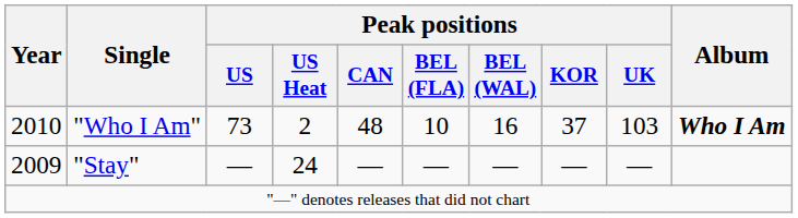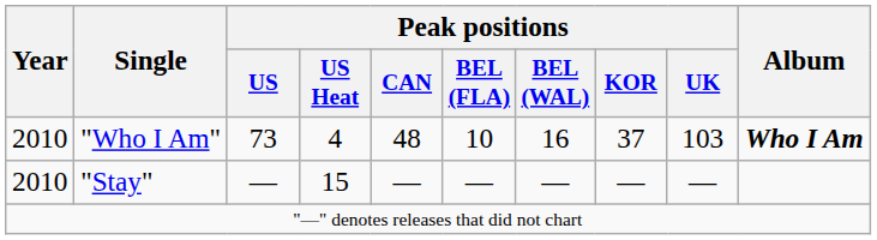"Who I Am" | Peak positions / US Heat: 2 -> 4
"Stay" | Year: 2009 -> 2010
"Stay" | Peak positions / US Heat: 24 -> 15
